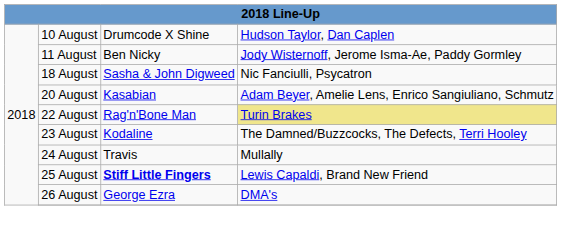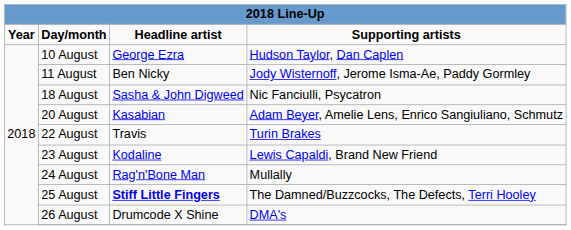+ row: Year | Day/month | Headline artist | Supporting artists
10 August | column 3: Drumcode X Shine -> George Ezra
22 August | column 3: Rag'n'Bone Man -> Travis
22 August | column 4: khaki background -> no background
23 August | column 4: The Damned/Buzzcocks, The Defects, Terri Hooley -> Lewis Capaldi, Brand New Friend
24 August | column 3: Travis -> Rag'n'Bone Man
25 August | column 4: Lewis Capaldi, Brand New Friend -> The Damned/Buzzcocks, The Defects, Terri Hooley
26 August | column 3: George Ezra -> Drumcode X Shine
